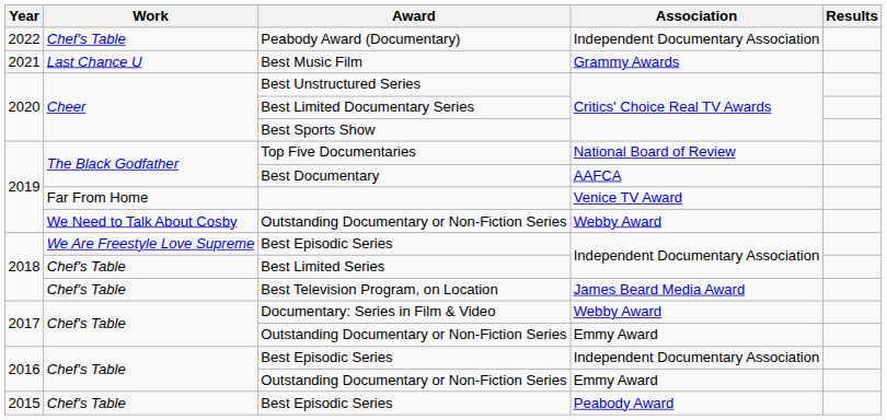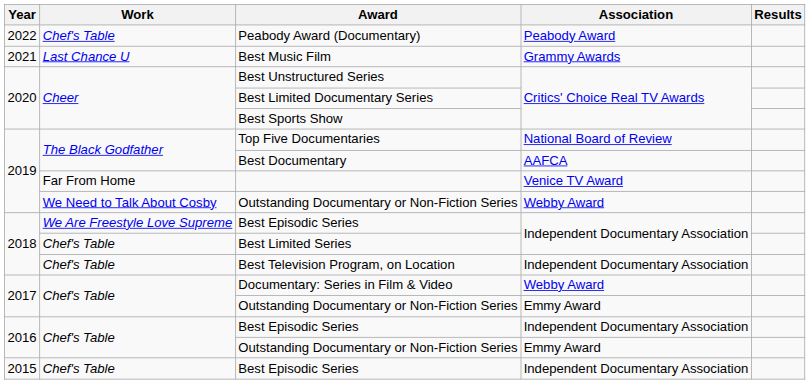Peabody Award (Documentary) | Association: Independent Documentary Association -> Peabody Award
Best Television Program, on Location | Association: James Beard Media Award -> Independent Documentary Association
2015 / Best Episodic Series | Association: Peabody Award -> Independent Documentary Association
